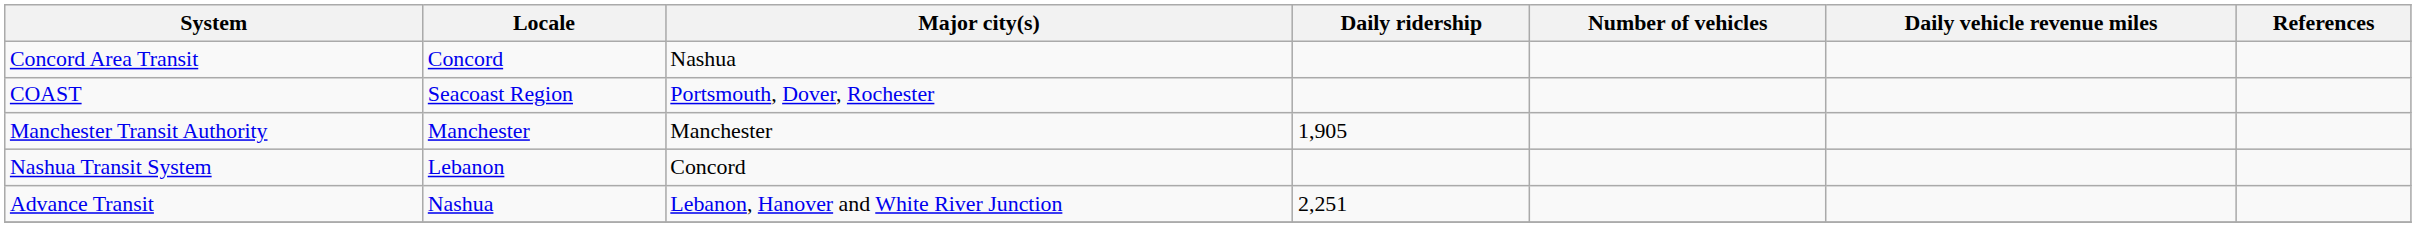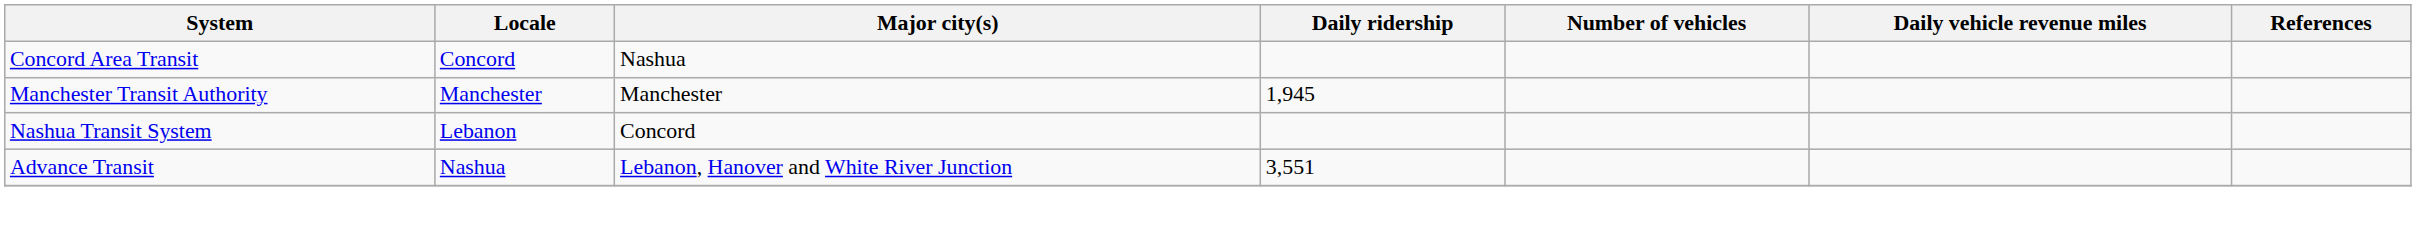- row: COAST | Seacoast Region | Portsmouth, Dover, Rochester
Manchester Transit Authority | Daily ridership: 1,905 -> 1,945
Advance Transit | Daily ridership: 2,251 -> 3,551
